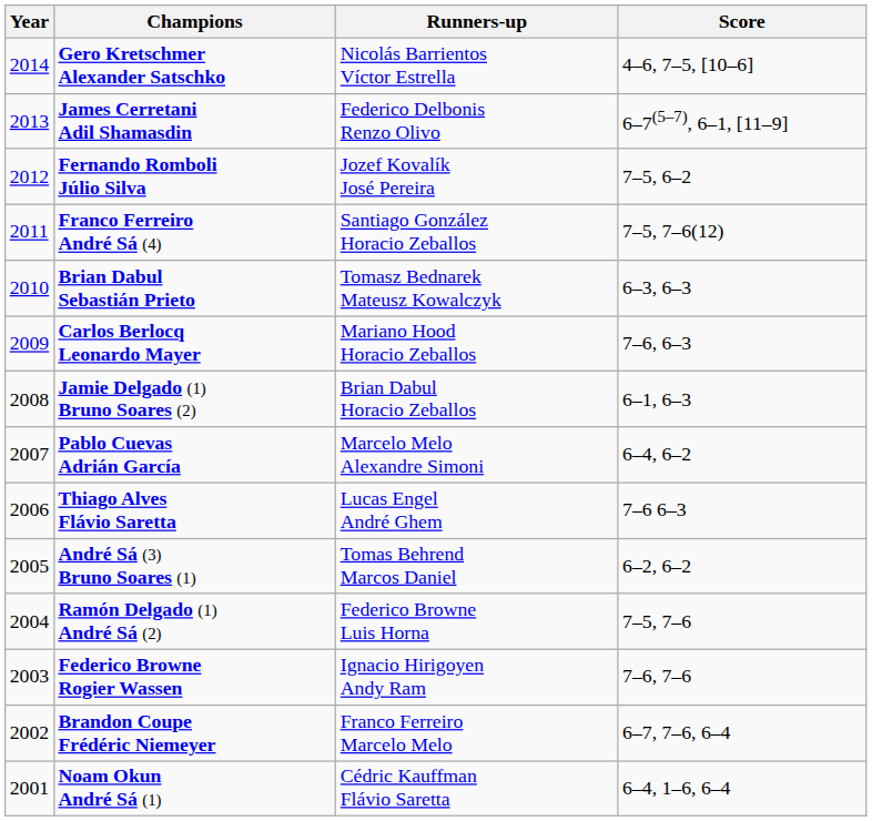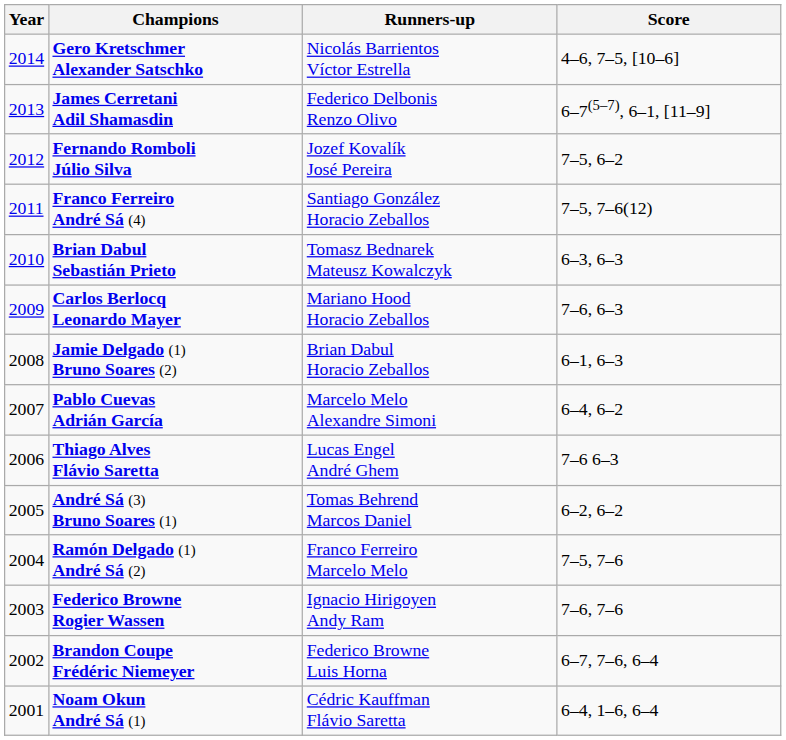Ramón Delgado (1) André Sá (2) | Runners-up: Federico Browne Luis Horna -> Franco Ferreiro Marcelo Melo
Brandon Coupe Frédéric Niemeyer | Runners-up: Franco Ferreiro Marcelo Melo -> Federico Browne Luis Horna
